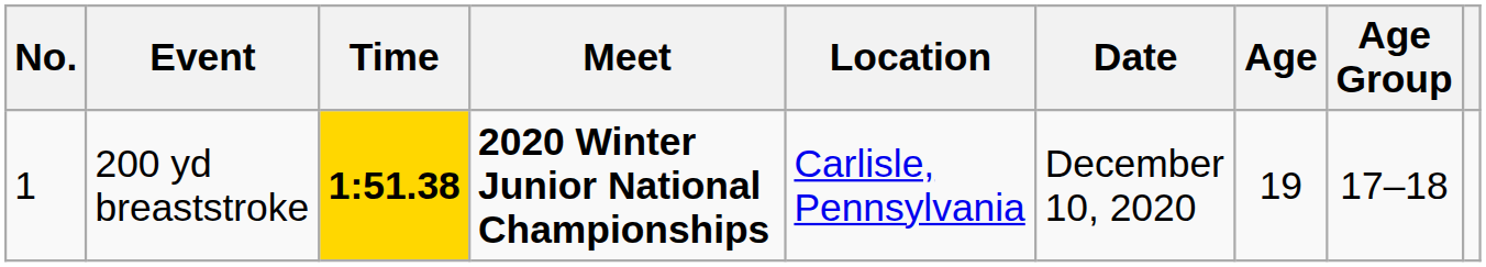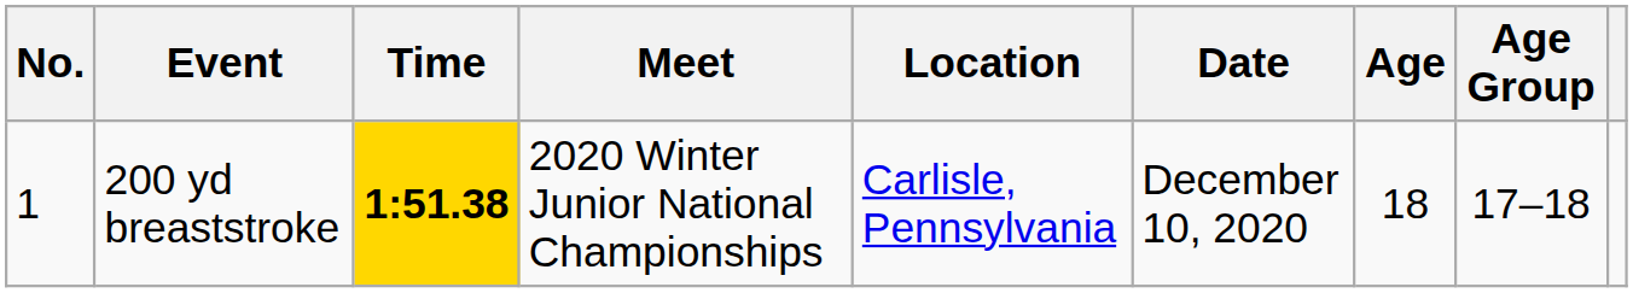200 yd breaststroke | Meet: bold -> normal
200 yd breaststroke | Age: 19 -> 18
